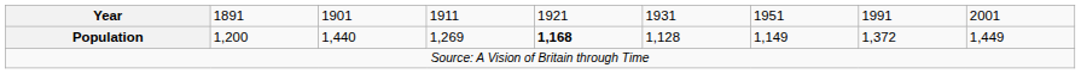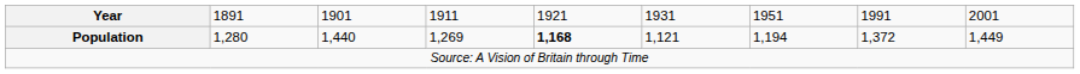Population | column 2: 1,200 -> 1,280
Population | column 6: 1,128 -> 1,121
Population | column 7: 1,149 -> 1,194
